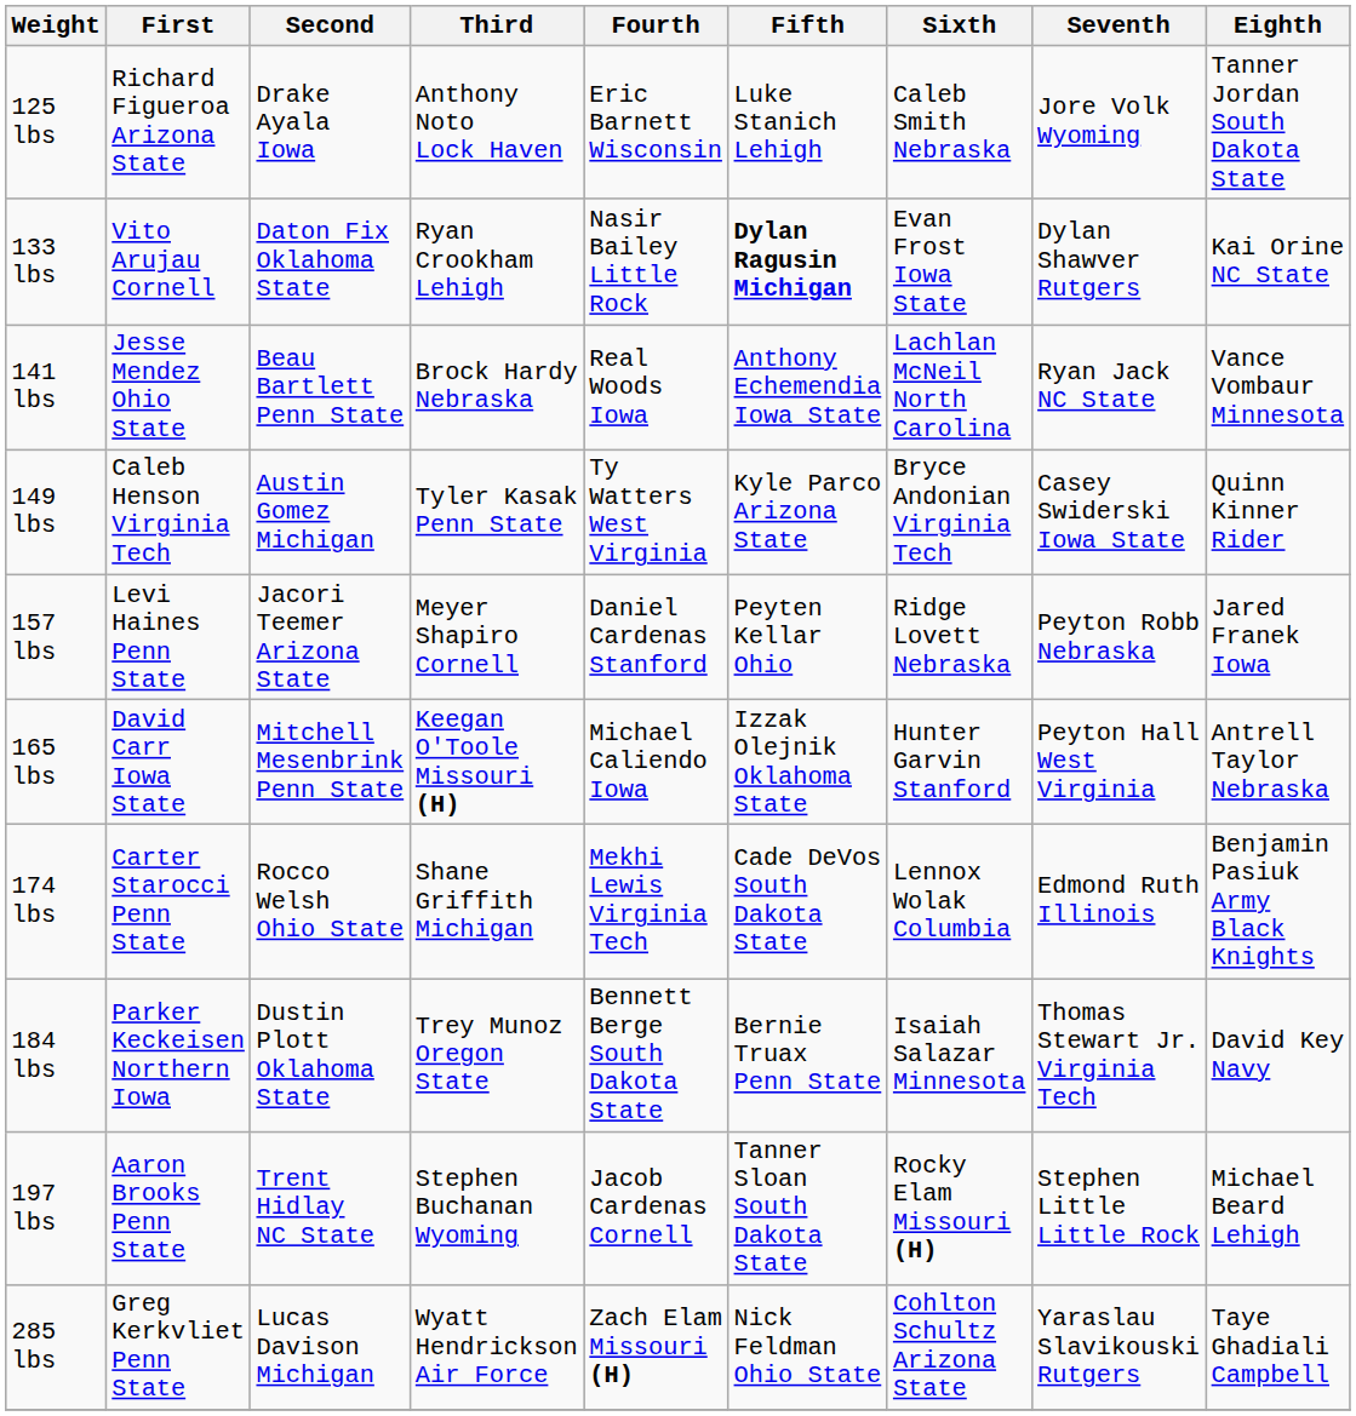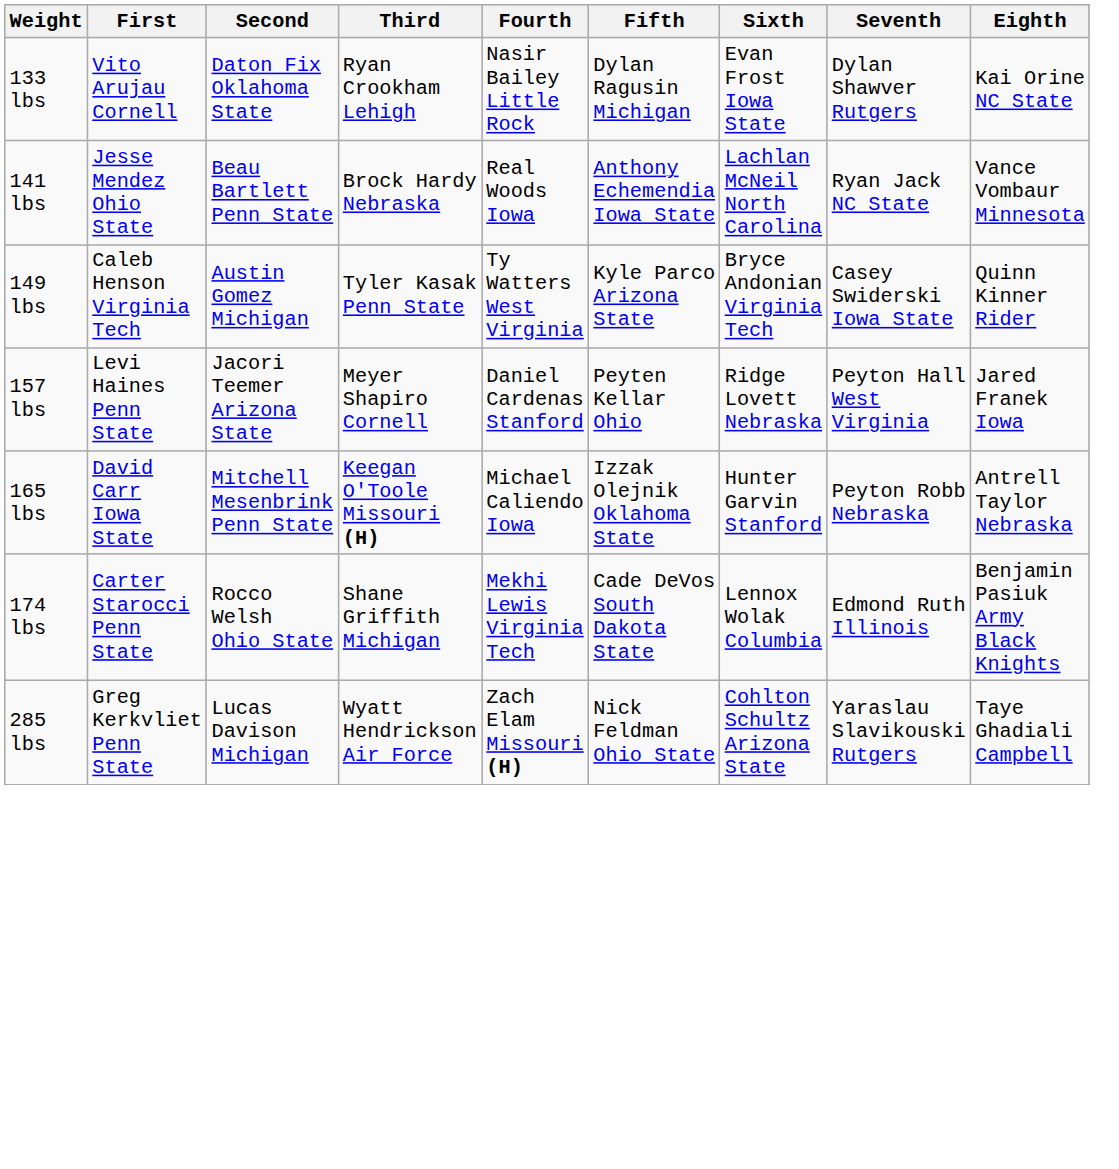- row: 125 lbs | Richard Figueroa Arizona State | Drake Ayala Iowa | Anthony Noto Lock Haven | Eric Barnett Wisconsin | Luke Stanich Lehigh | Caleb Smith Nebraska | Jore Volk Wyoming | Tanner Jordan South Dakota State
133 lbs | Fifth: bold -> normal
157 lbs | Seventh: Peyton Robb Nebraska -> Peyton Hall West Virginia
165 lbs | Seventh: Peyton Hall West Virginia -> Peyton Robb Nebraska
- row: 184 lbs | Parker Keckeisen Northern Iowa | Dustin Plott Oklahoma State | Trey Munoz Oregon State | Bennett Berge South Dakota State | Bernie Truax Penn State | Isaiah Salazar Minnesota | Thomas Stewart Jr. Virginia Tech | David Key Navy
- row: 197 lbs | Aaron Brooks Penn State | Trent Hidlay NC State | Stephen Buchanan Wyoming | Jacob Cardenas Cornell | Tanner Sloan South Dakota State | Rocky Elam Missouri (H) | Stephen Little Little Rock | Michael Beard Lehigh
